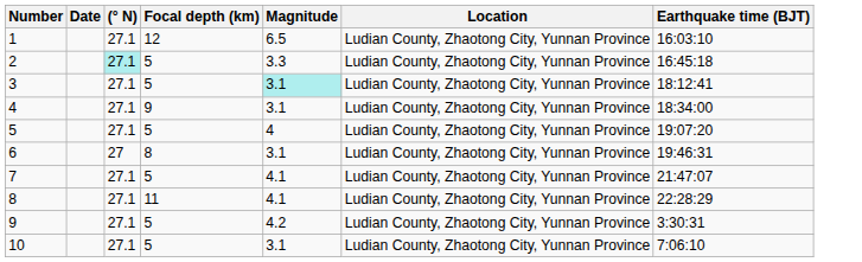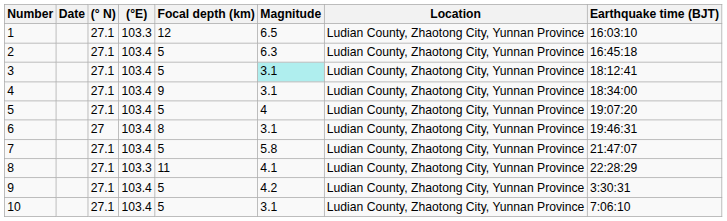+ column: (°E) | 103.3 | 103.4 | 103.4 | 103.4 | 103.4 | 103.4 | 103.4 | 103.3 | 103.4 | 103.4
2 | (° N): paleturquoise background -> no background
2 | Magnitude: 3.3 -> 6.3
7 | Magnitude: 4.1 -> 5.8
